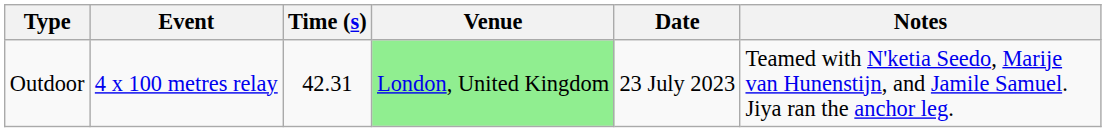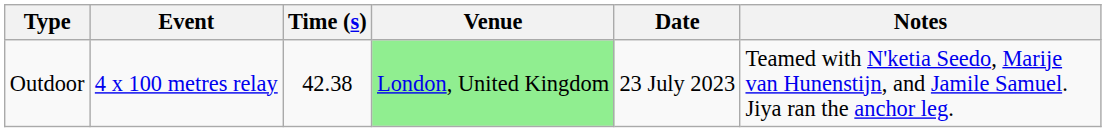Outdoor | Time (s): 42.31 -> 42.38
